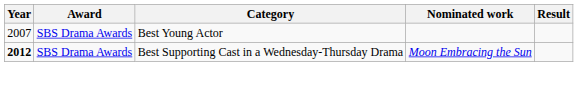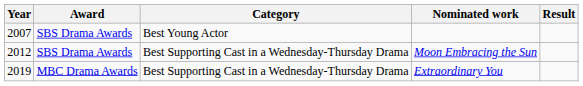Moon Embracing the Sun | Year: bold -> normal
+ row: 2019 | MBC Drama Awards | Best Supporting Cast in a Wednesday-Thursday Drama | Extraordinary You
